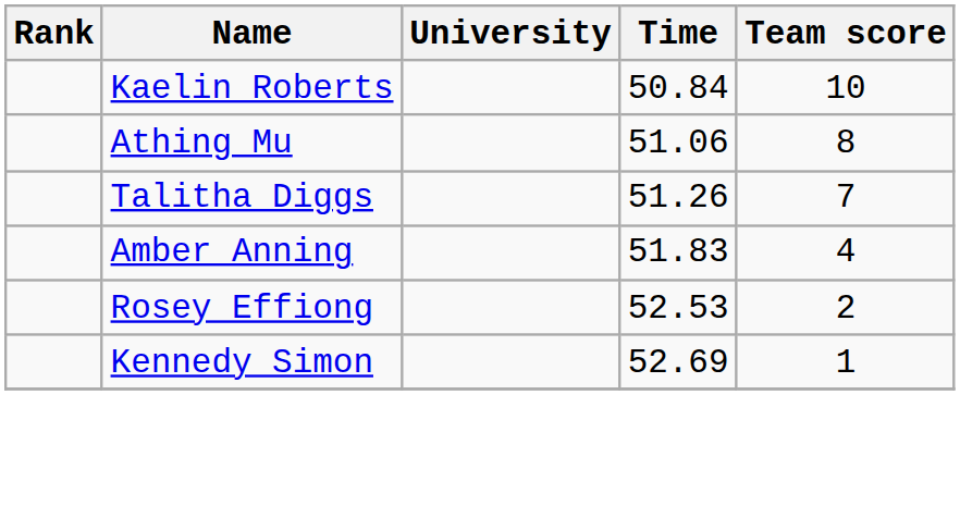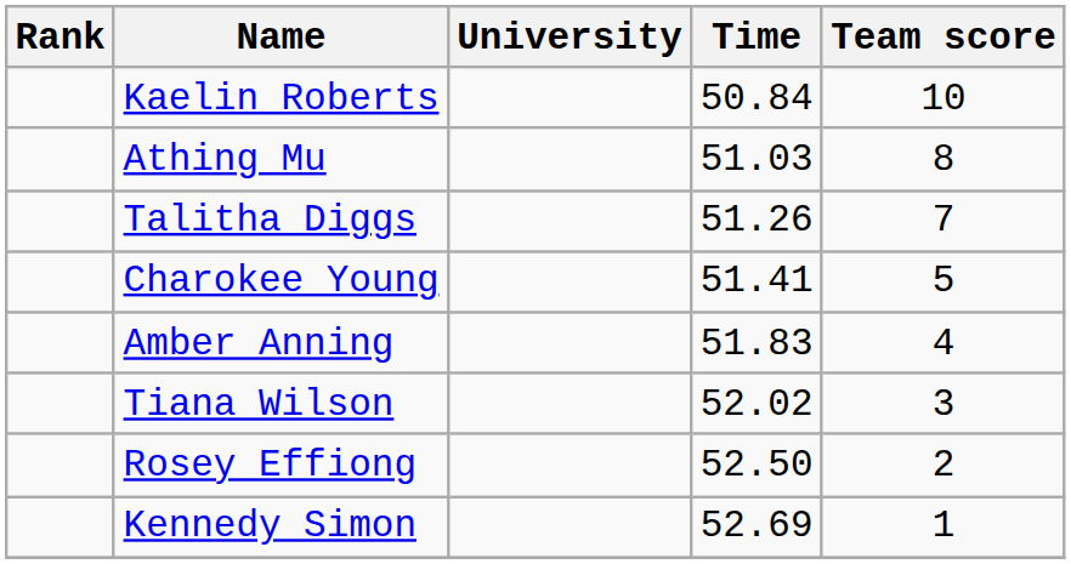Athing Mu | Time: 51.06 -> 51.03
+ row: Charokee Young | 51.41 | 5
+ row: Tiana Wilson | 52.02 | 3
Rosey Effiong | Time: 52.53 -> 52.50
